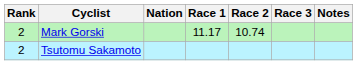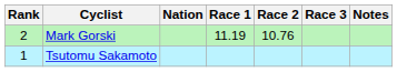Mark Gorski | Race 1: 11.17 -> 11.19
Mark Gorski | Race 2: 10.74 -> 10.76
Tsutomu Sakamoto | Rank: 2 -> 1
